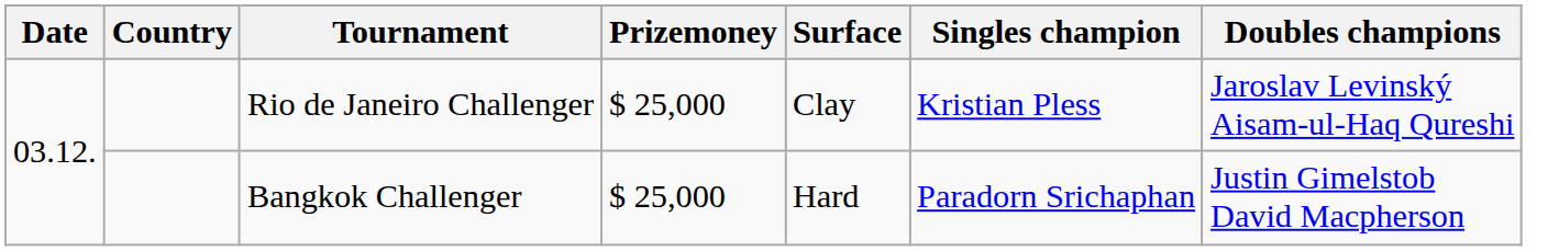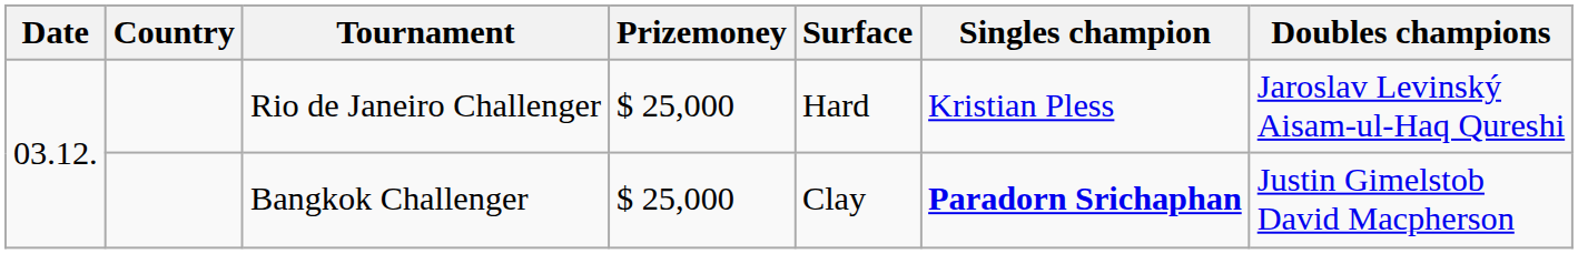Rio de Janeiro Challenger | Surface: Clay -> Hard
Bangkok Challenger | Surface: Hard -> Clay
Bangkok Challenger | Singles champion: normal -> bold
